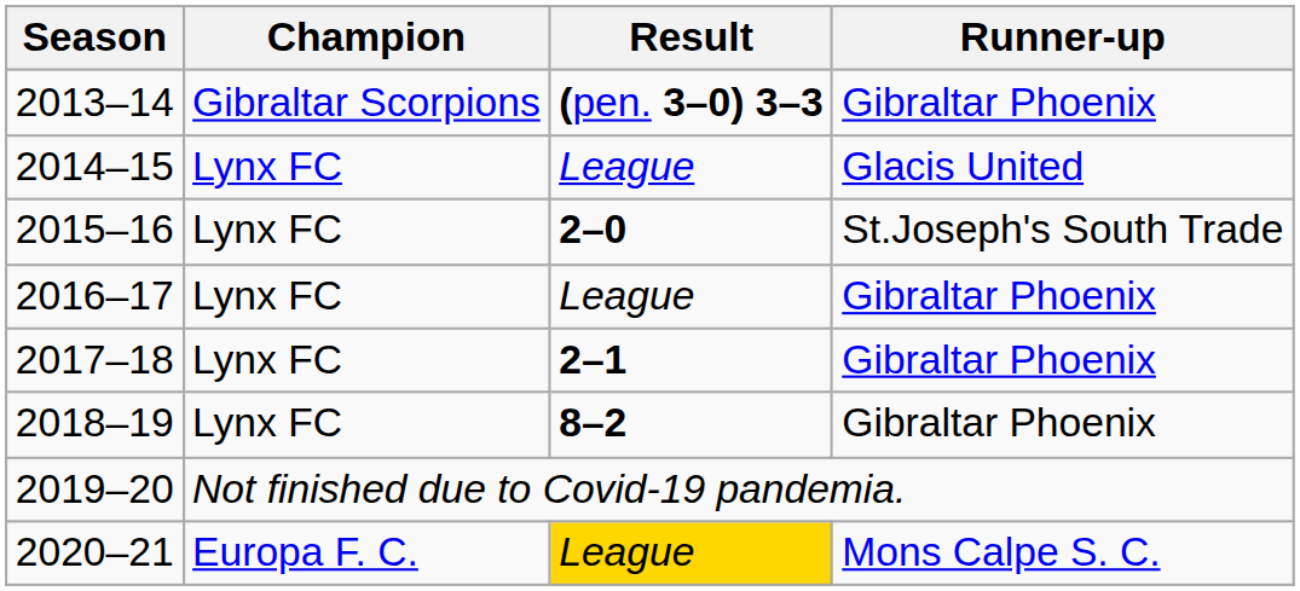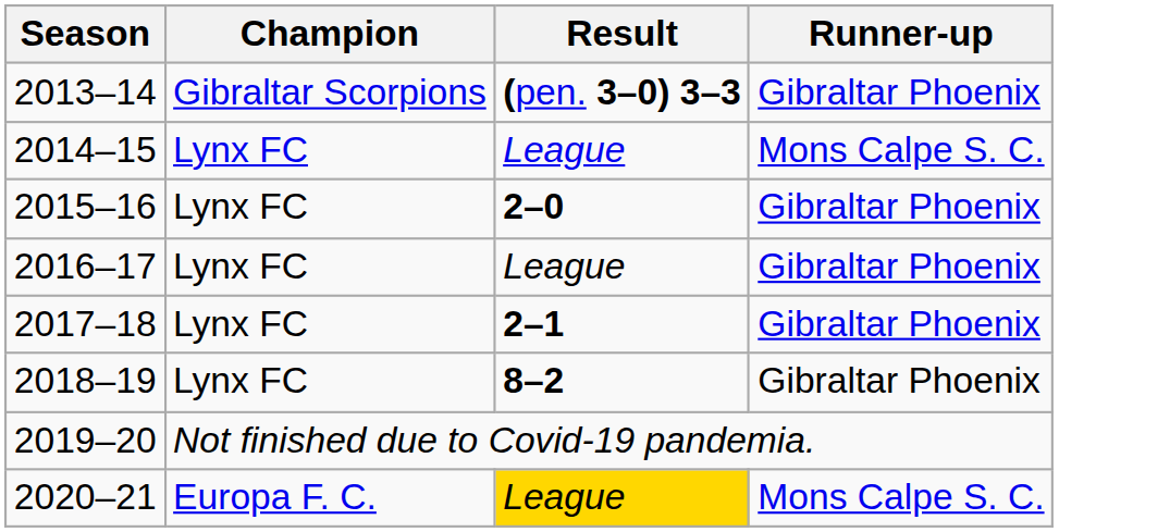2014–15 | Runner-up: Glacis United -> Mons Calpe S. C.
2015–16 | Runner-up: St.Joseph's South Trade -> Gibraltar Phoenix
